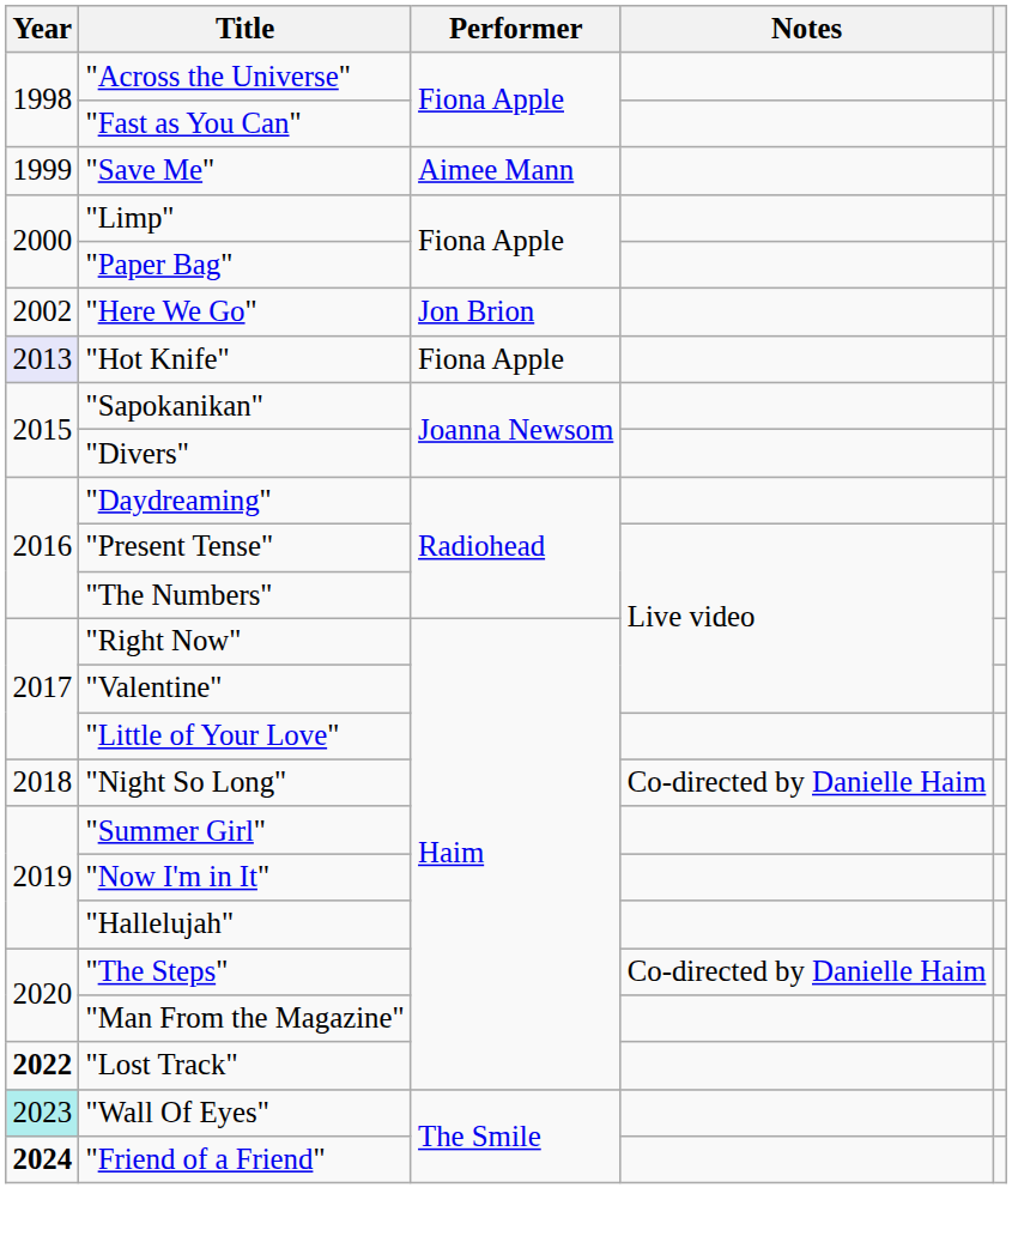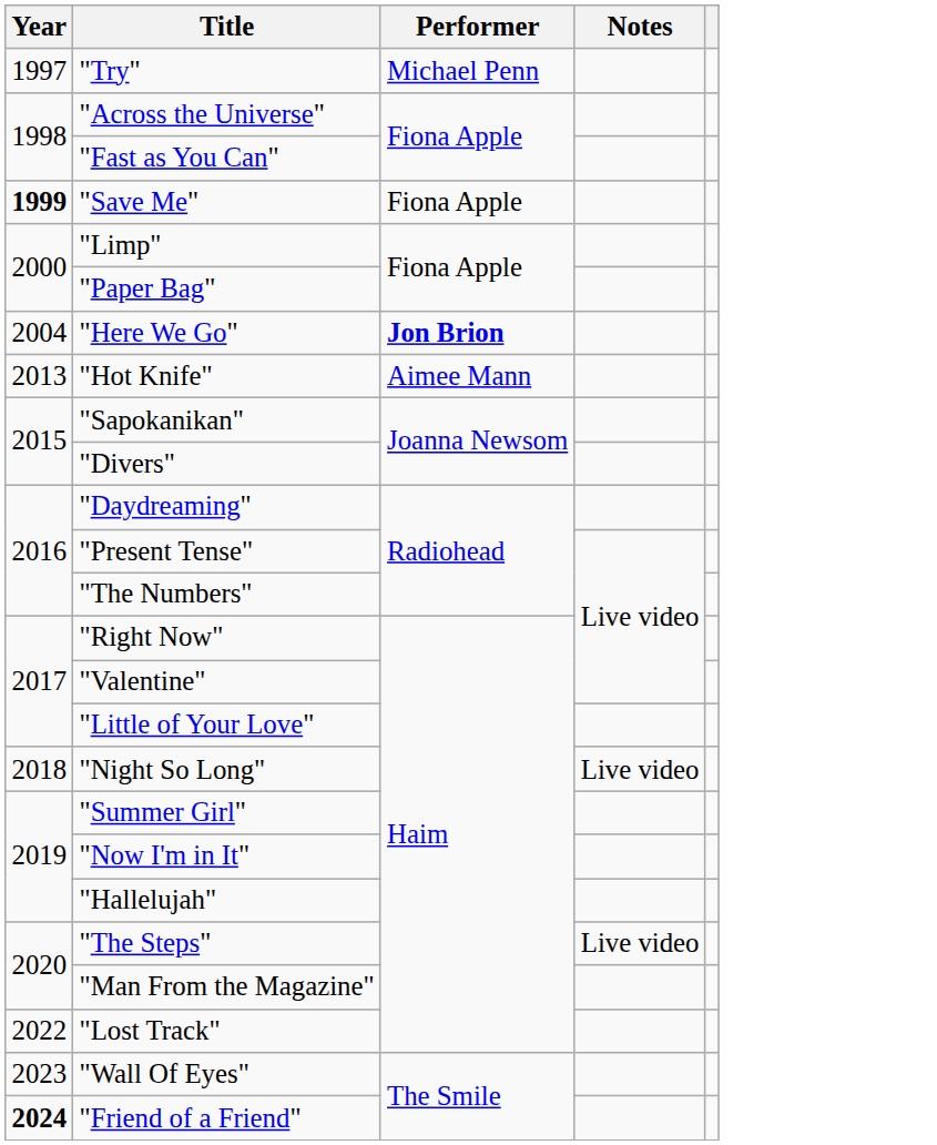+ row: 1997 | "Try" | Michael Penn
"Save Me" | Year: normal -> bold
"Save Me" | Performer: Aimee Mann -> Fiona Apple
"Here We Go" | Year: 2002 -> 2004
"Here We Go" | Performer: normal -> bold
"Hot Knife" | Year: lavender background -> no background
"Hot Knife" | Performer: Fiona Apple -> Aimee Mann
"Night So Long" | Notes: Co-directed by Danielle Haim -> Live video
"The Steps" | Notes: Co-directed by Danielle Haim -> Live video
"Lost Track" | Year: bold -> normal
"Wall Of Eyes" | Year: paleturquoise background -> no background
